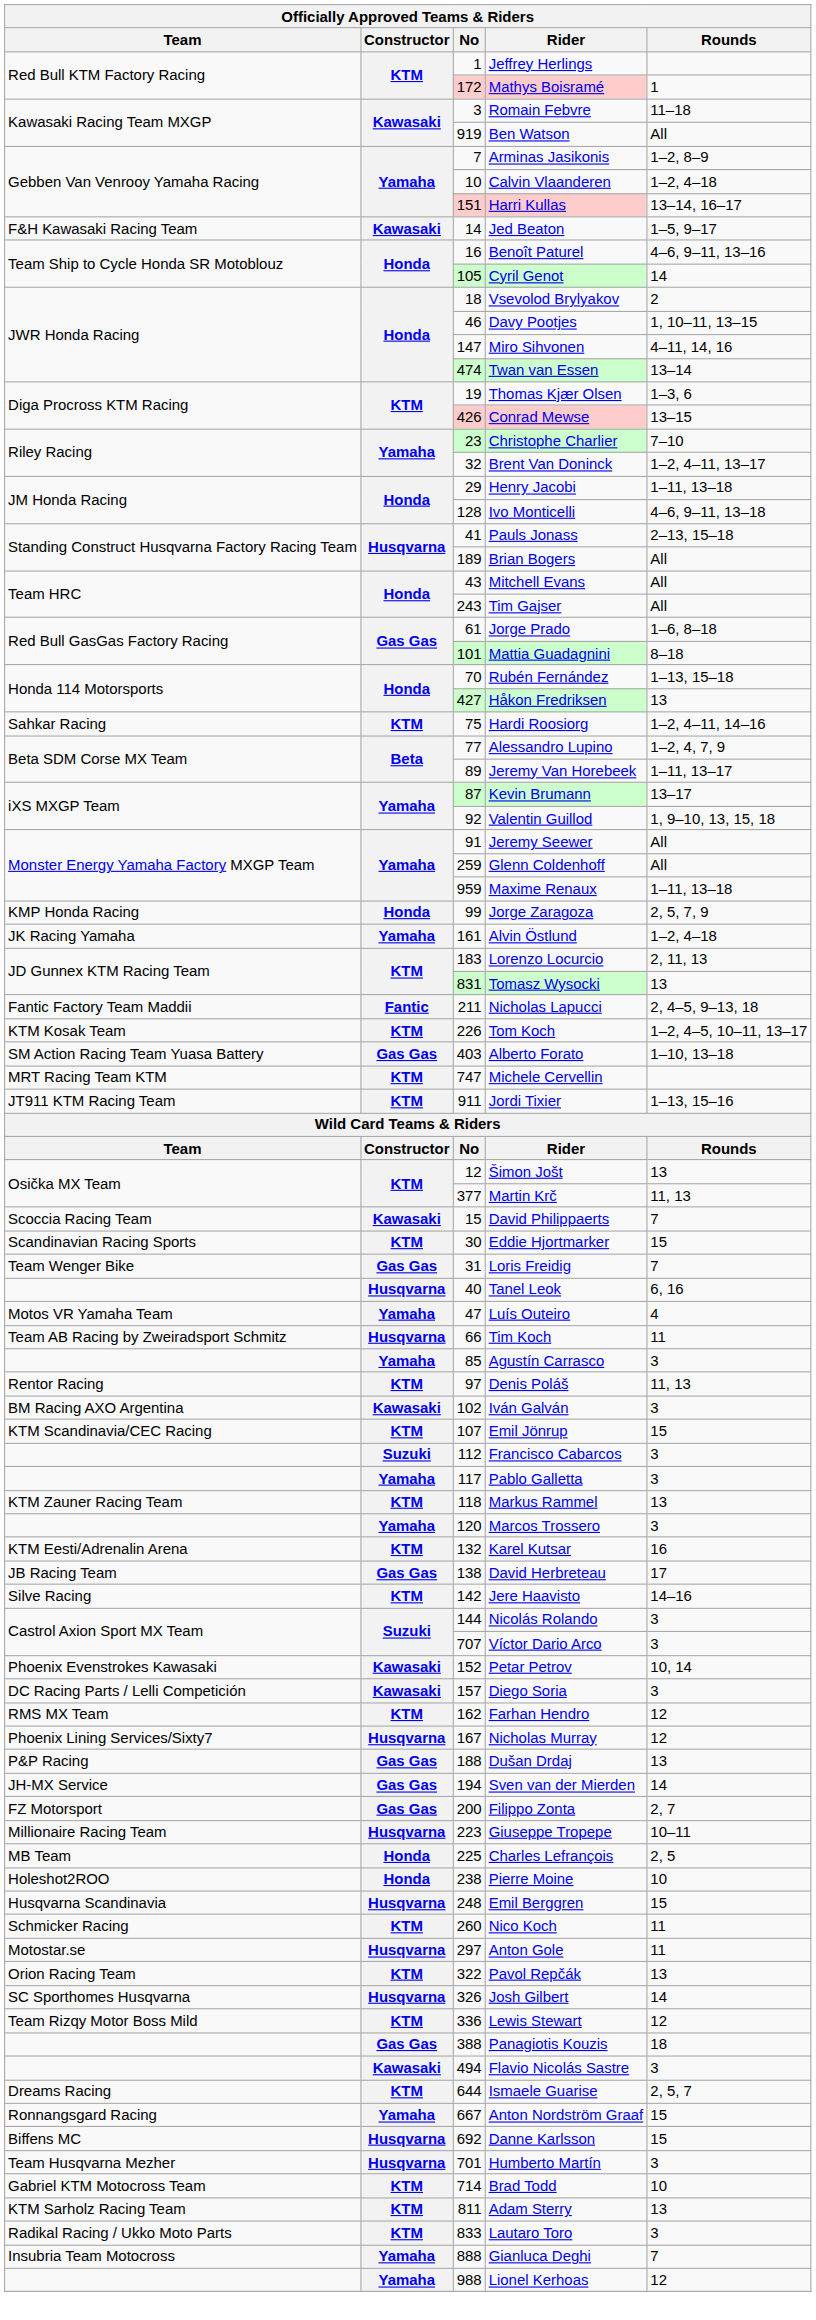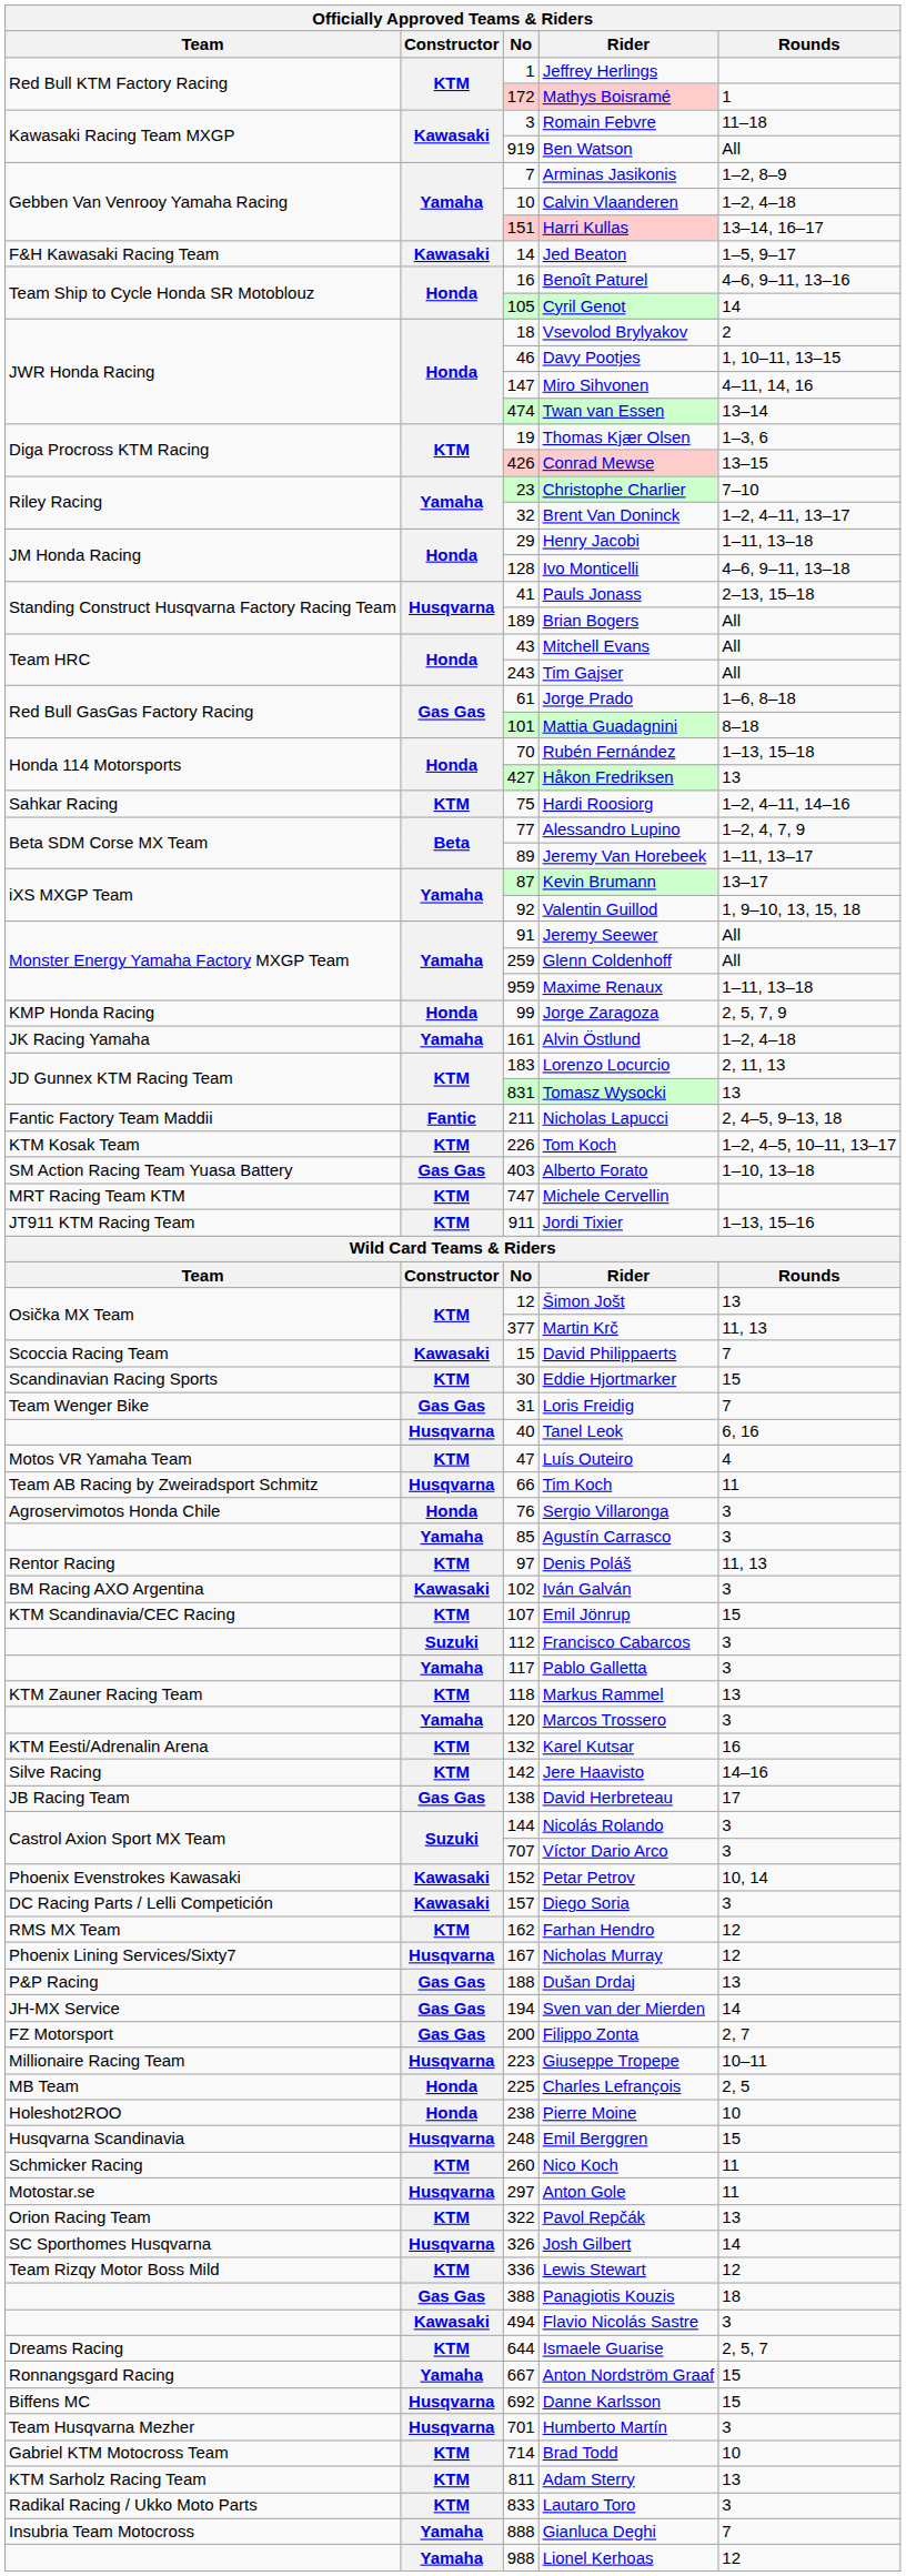Luís Outeiro | Constructor: Yamaha -> KTM
+ row: Agroservimotos Honda Chile | Honda | 76 | Sergio Villaronga | 3
rows swapped: David Herbreteau <-> Jere Haavisto
